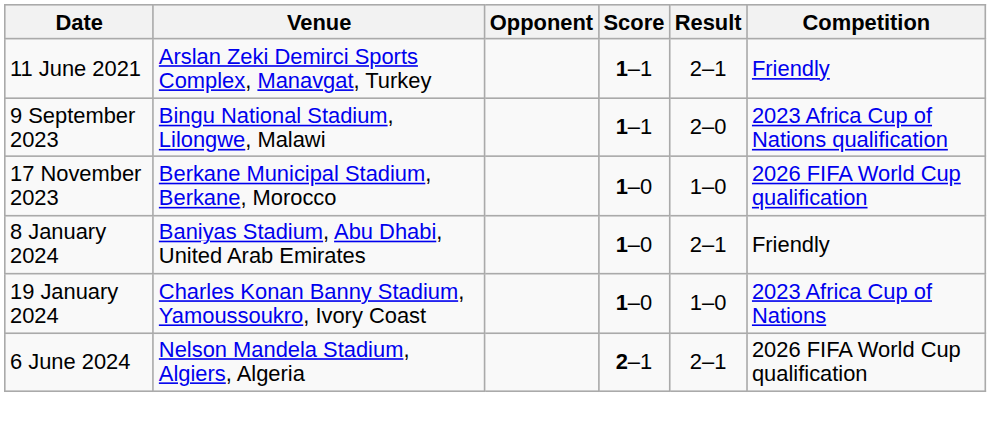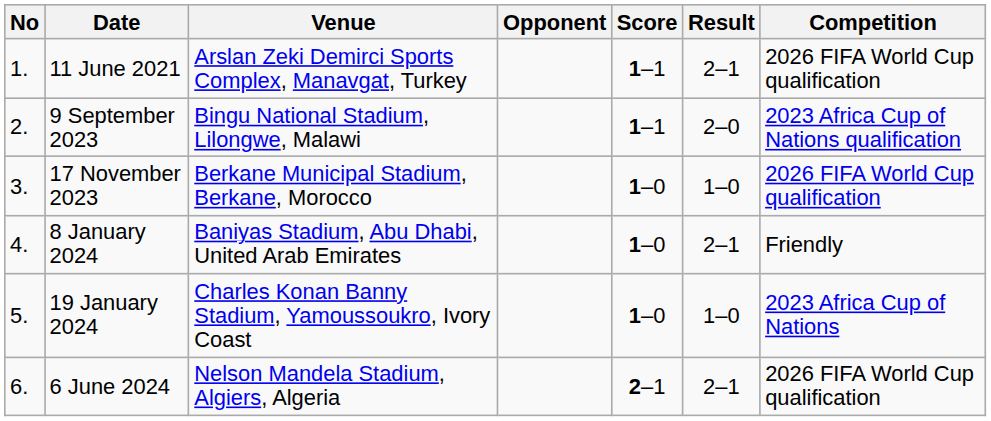+ column: No | 1. | 2. | 3. | 4. | 5. | 6.
11 June 2021 | Competition: Friendly -> 2026 FIFA World Cup qualification
